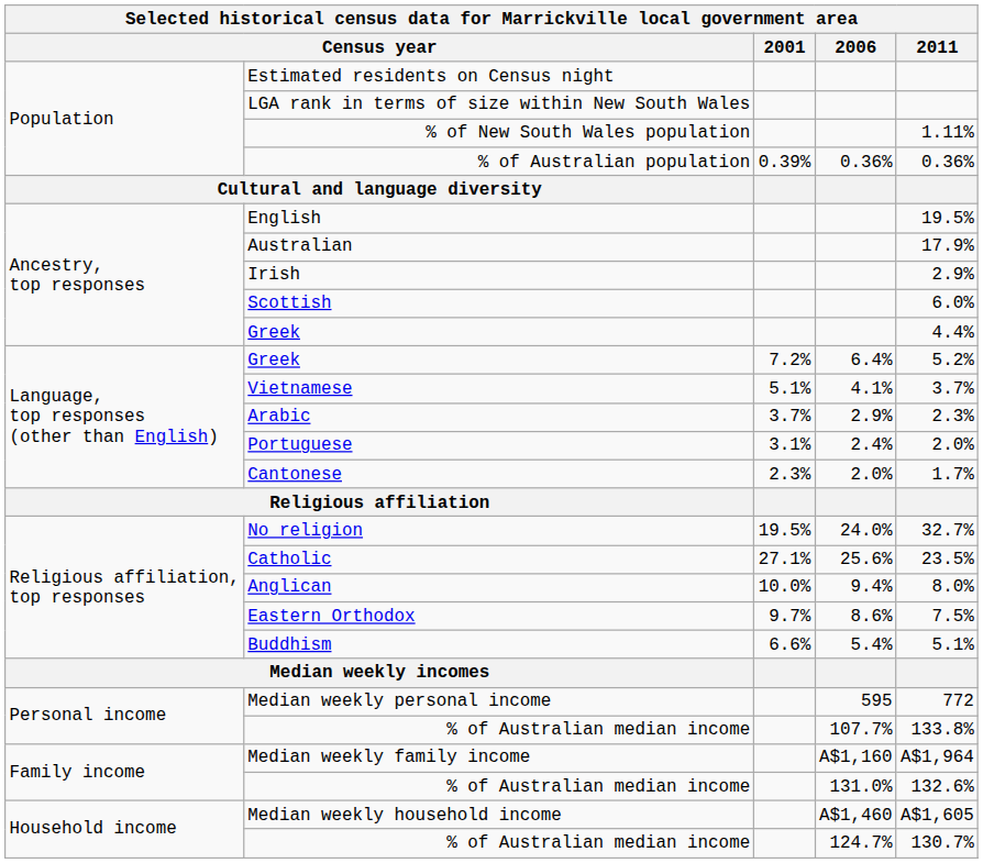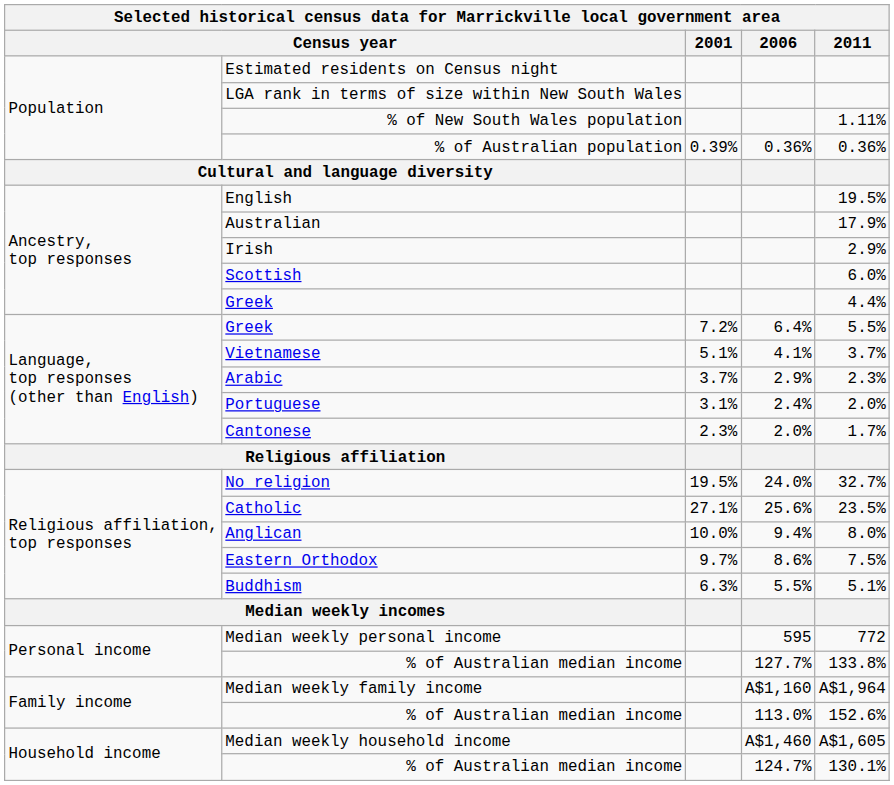Language, top responses (other than English) / Greek | 2011: 5.2% -> 5.5%
Buddhism | 2001: 6.6% -> 6.3%
Buddhism | 2006: 5.4% -> 5.5%
Personal income / % of Australian median income | 2006: 107.7% -> 127.7%
Family income / % of Australian median income | 2006: 131.0% -> 113.0%
Family income / % of Australian median income | 2011: 132.6% -> 152.6%
Household income / % of Australian median income | 2011: 130.7% -> 130.1%
